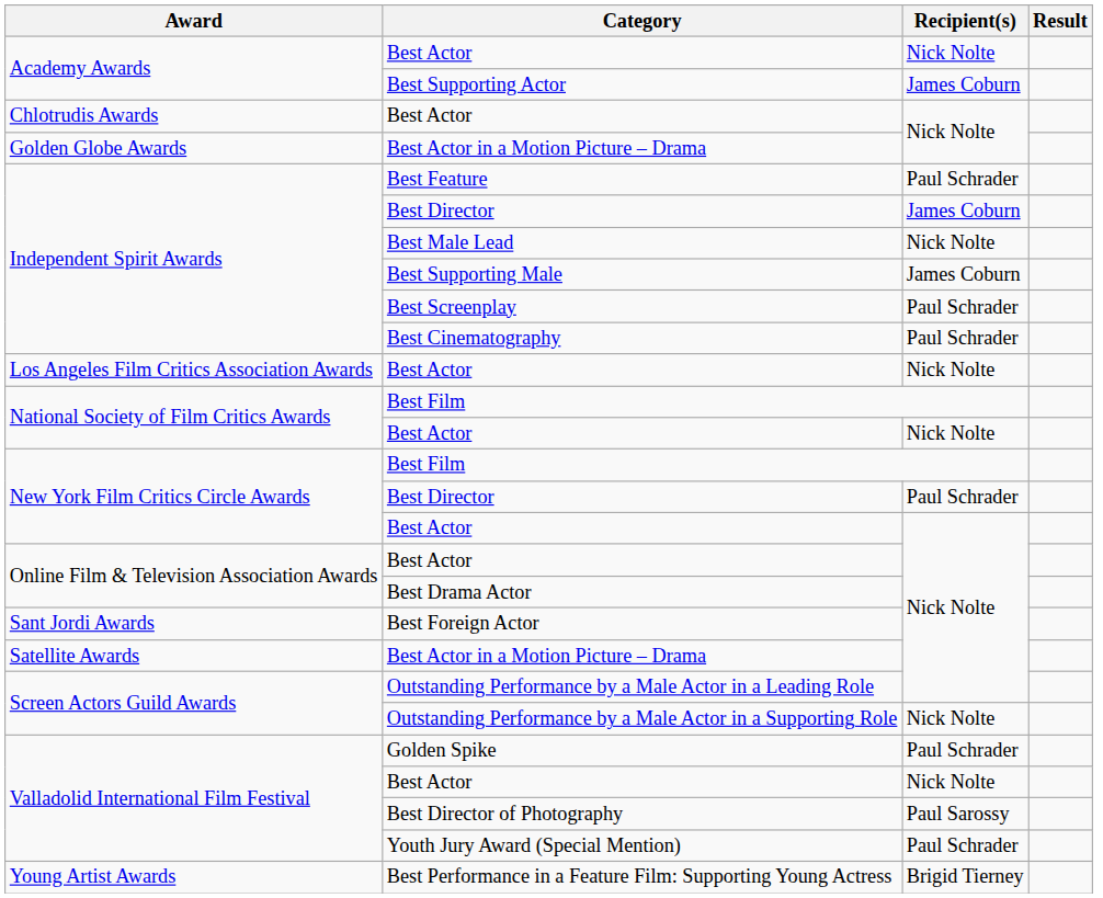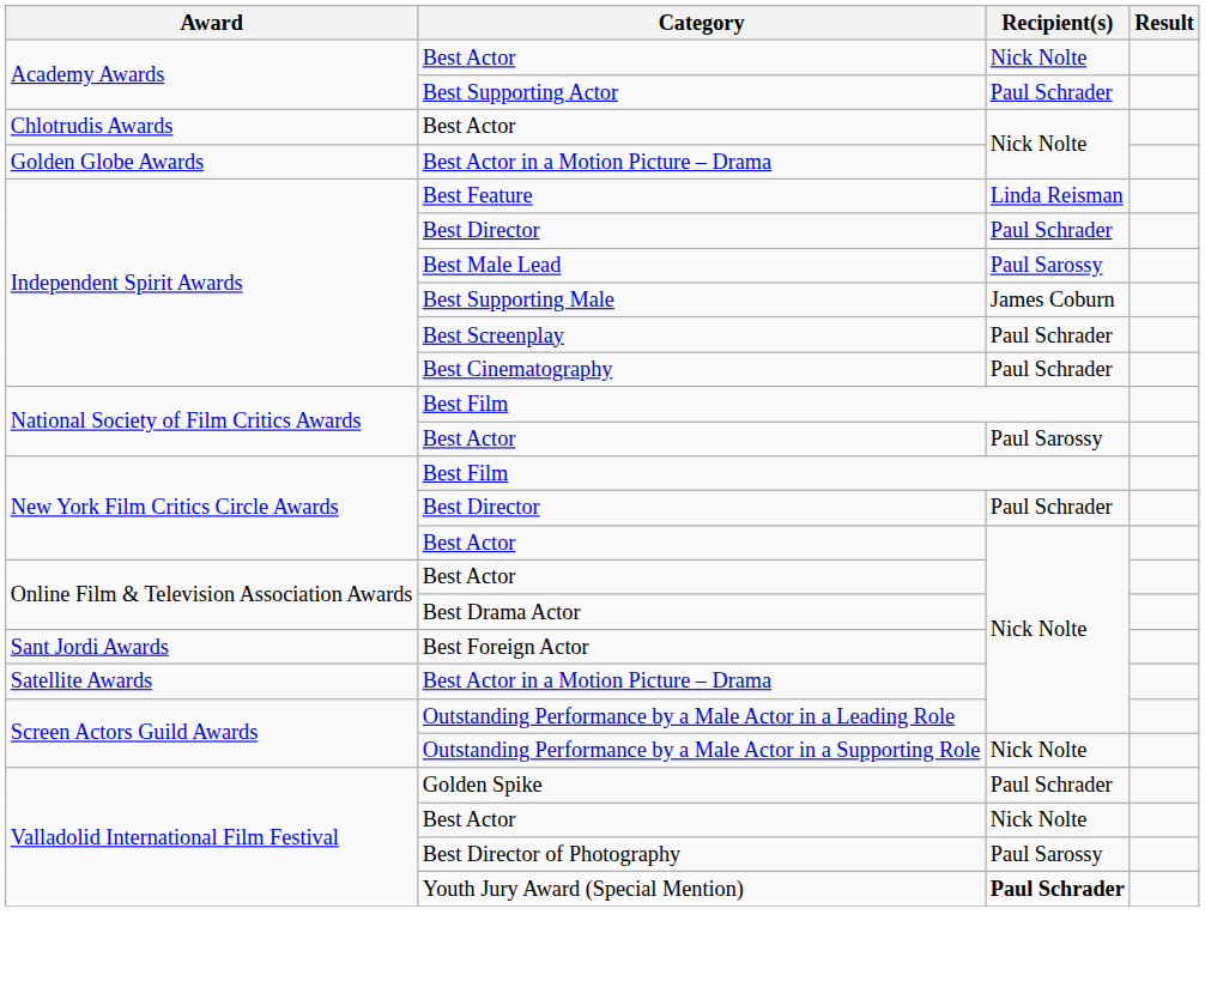Best Supporting Actor | Recipient(s): James Coburn -> Paul Schrader
Best Feature | Recipient(s): Paul Schrader -> Linda Reisman
Independent Spirit Awards / Best Director | Recipient(s): James Coburn -> Paul Schrader
Best Male Lead | Recipient(s): Nick Nolte -> Paul Sarossy
- row: Los Angeles Film Critics Association Awards | Best Actor | Nick Nolte
National Society of Film Critics Awards / Best Actor | Recipient(s): Nick Nolte -> Paul Sarossy
Youth Jury Award (Special Mention) | Recipient(s): normal -> bold
- row: Young Artist Awards | Best Performance in a Feature Film: Supporting Young Actress | Brigid Tierney
